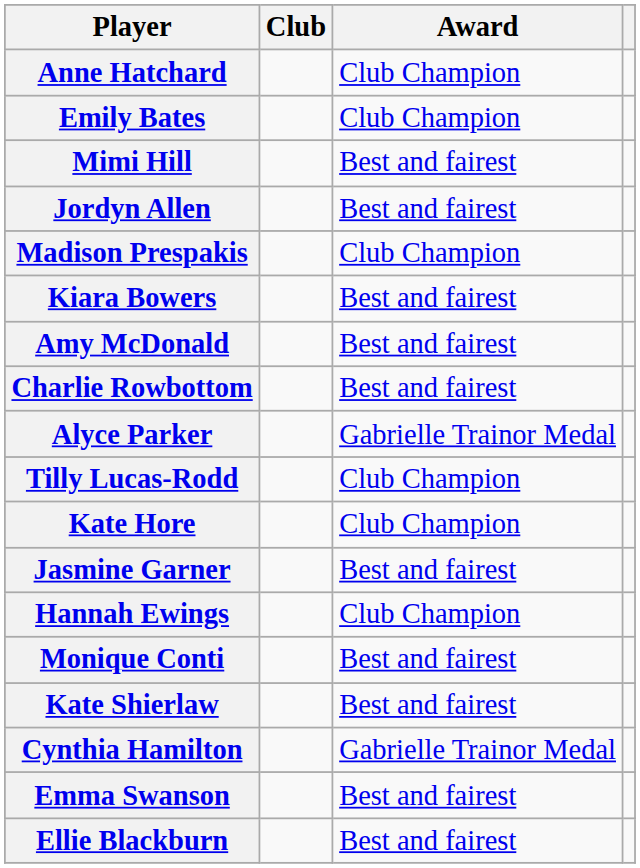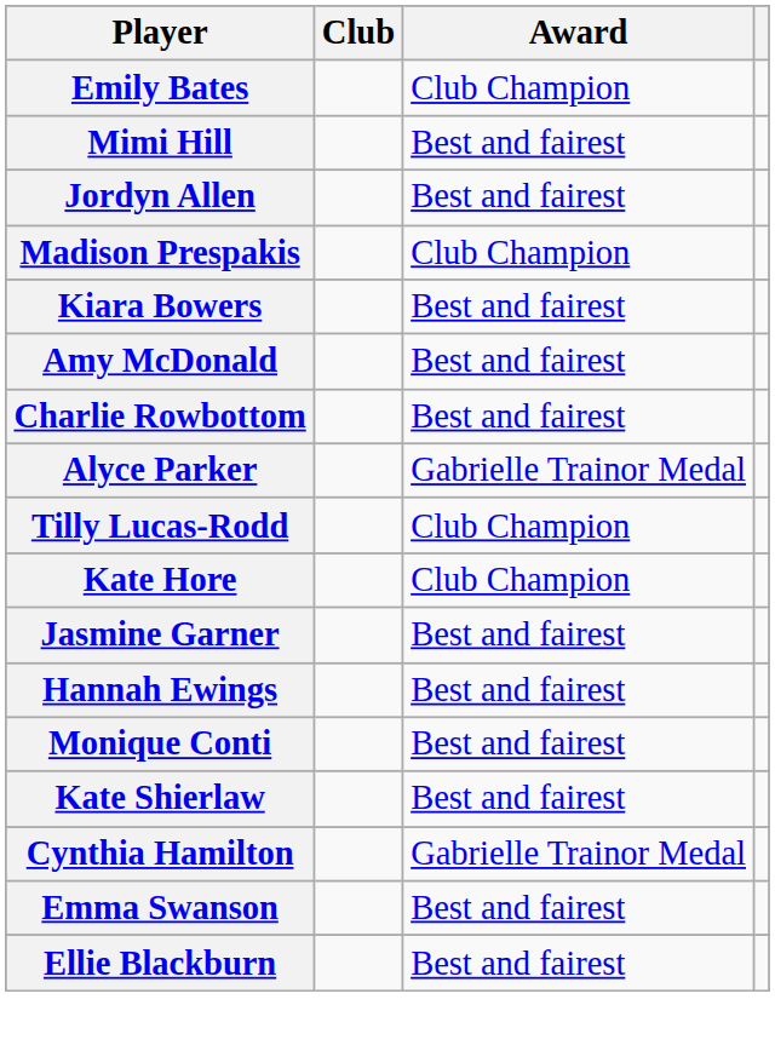- row: Anne Hatchard | Club Champion
Hannah Ewings | Award: Club Champion -> Best and fairest
